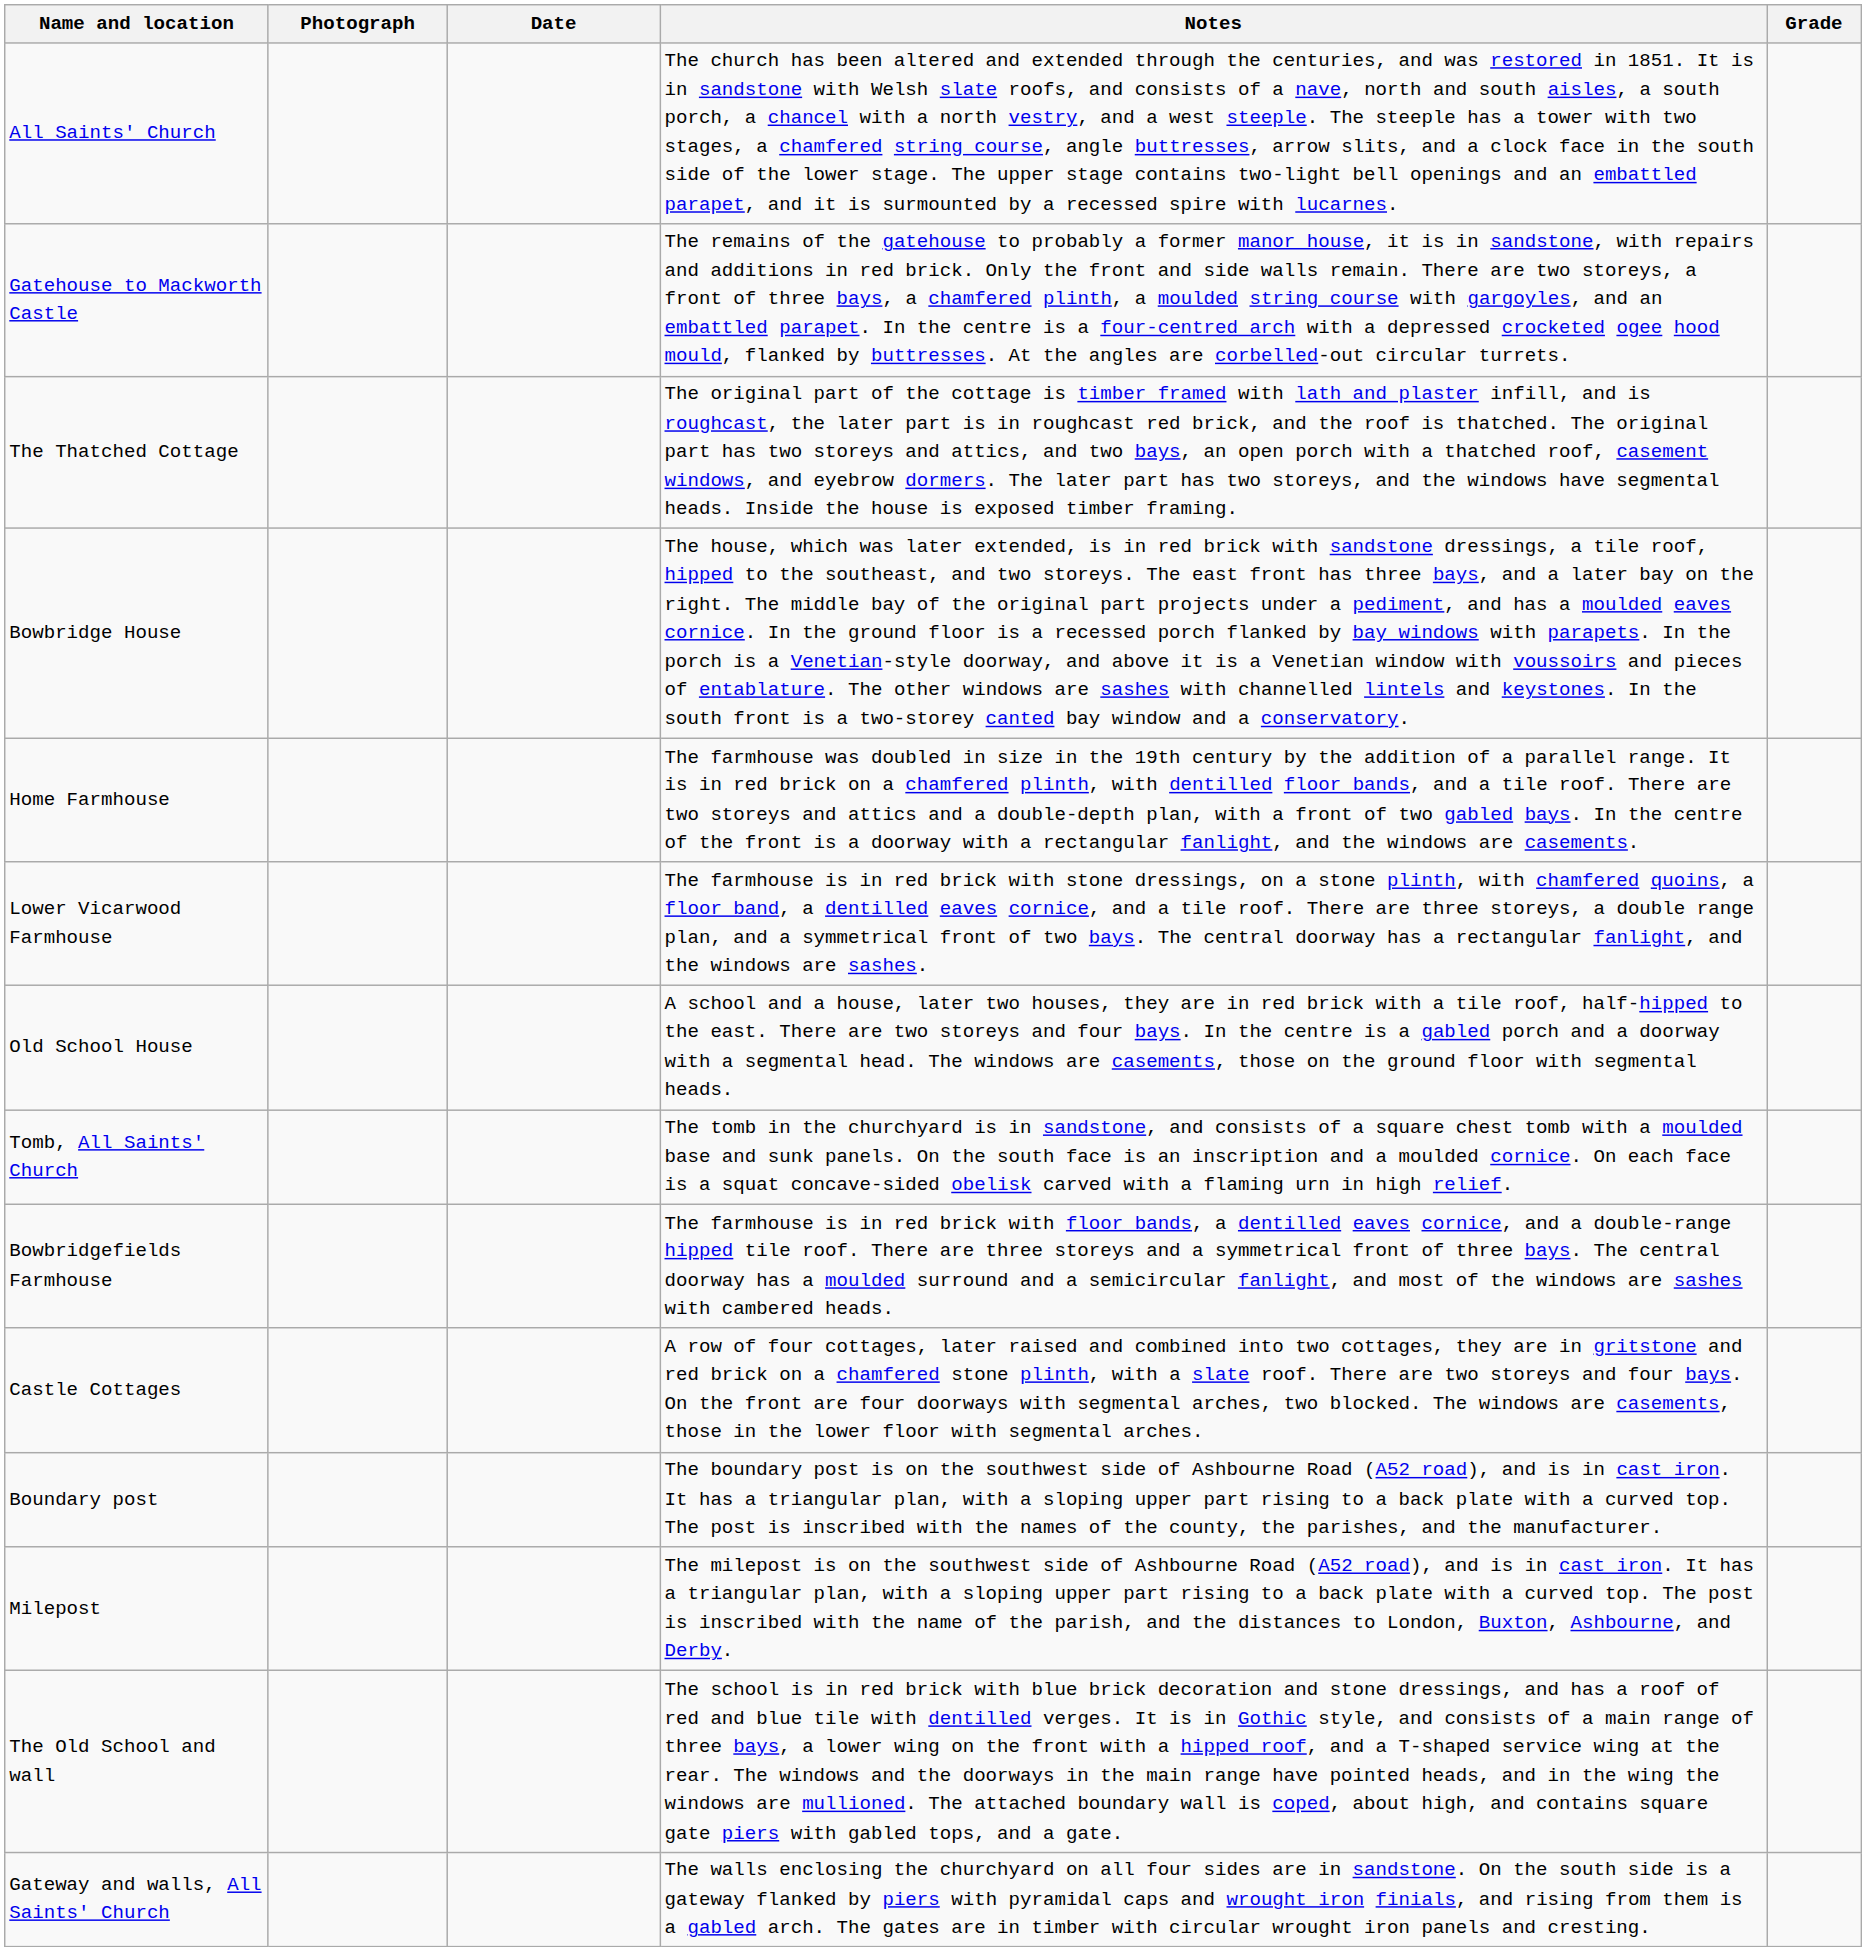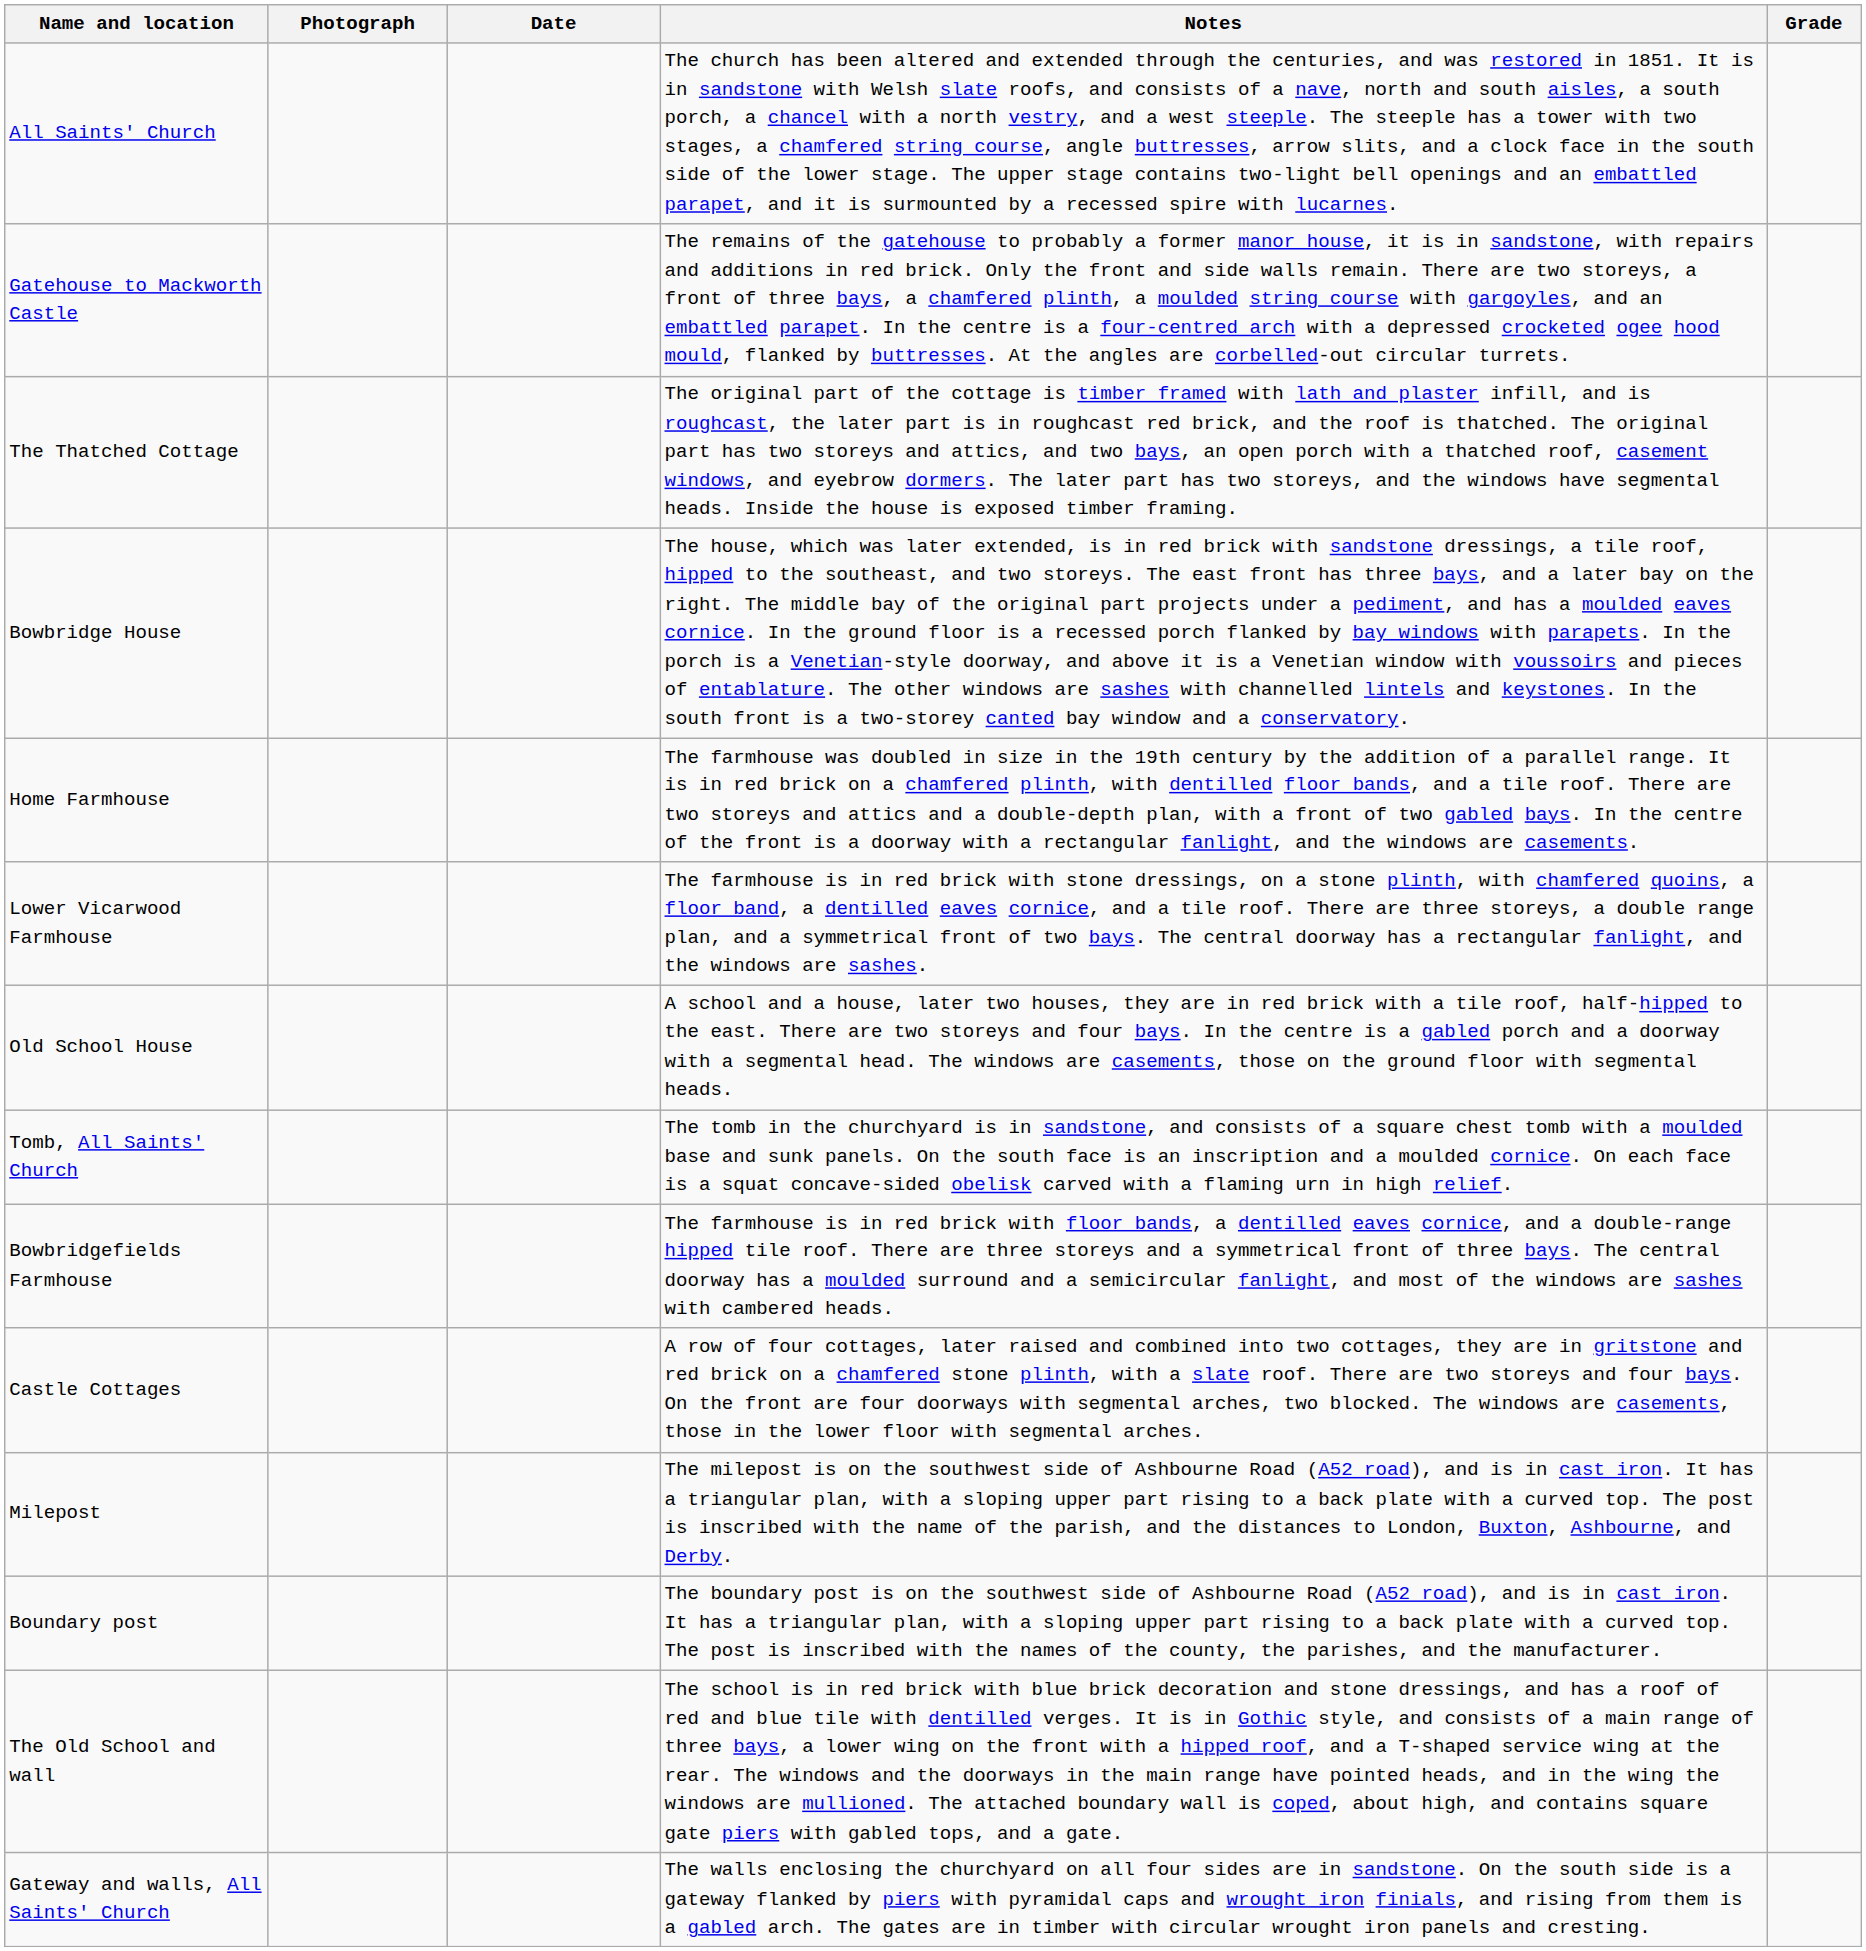rows swapped: Boundary post <-> Milepost
